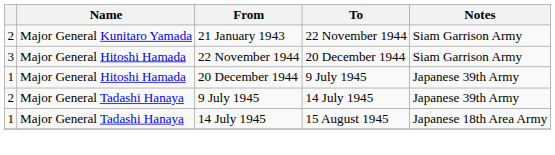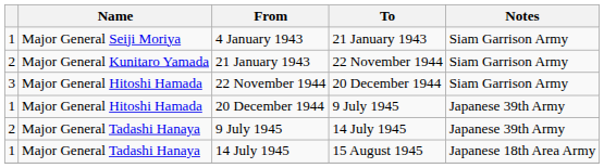+ row: 1 | Major General Seiji Moriya | 4 January 1943 | 21 January 1943 | Siam Garrison Army
